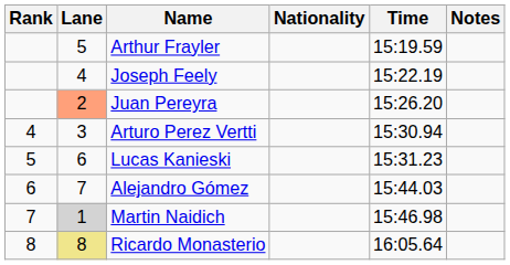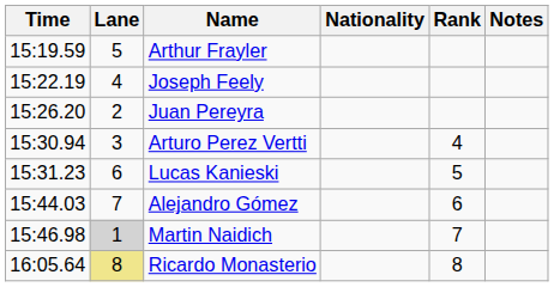columns swapped: Rank <-> Time
Juan Pereyra | Lane: lightsalmon background -> no background
